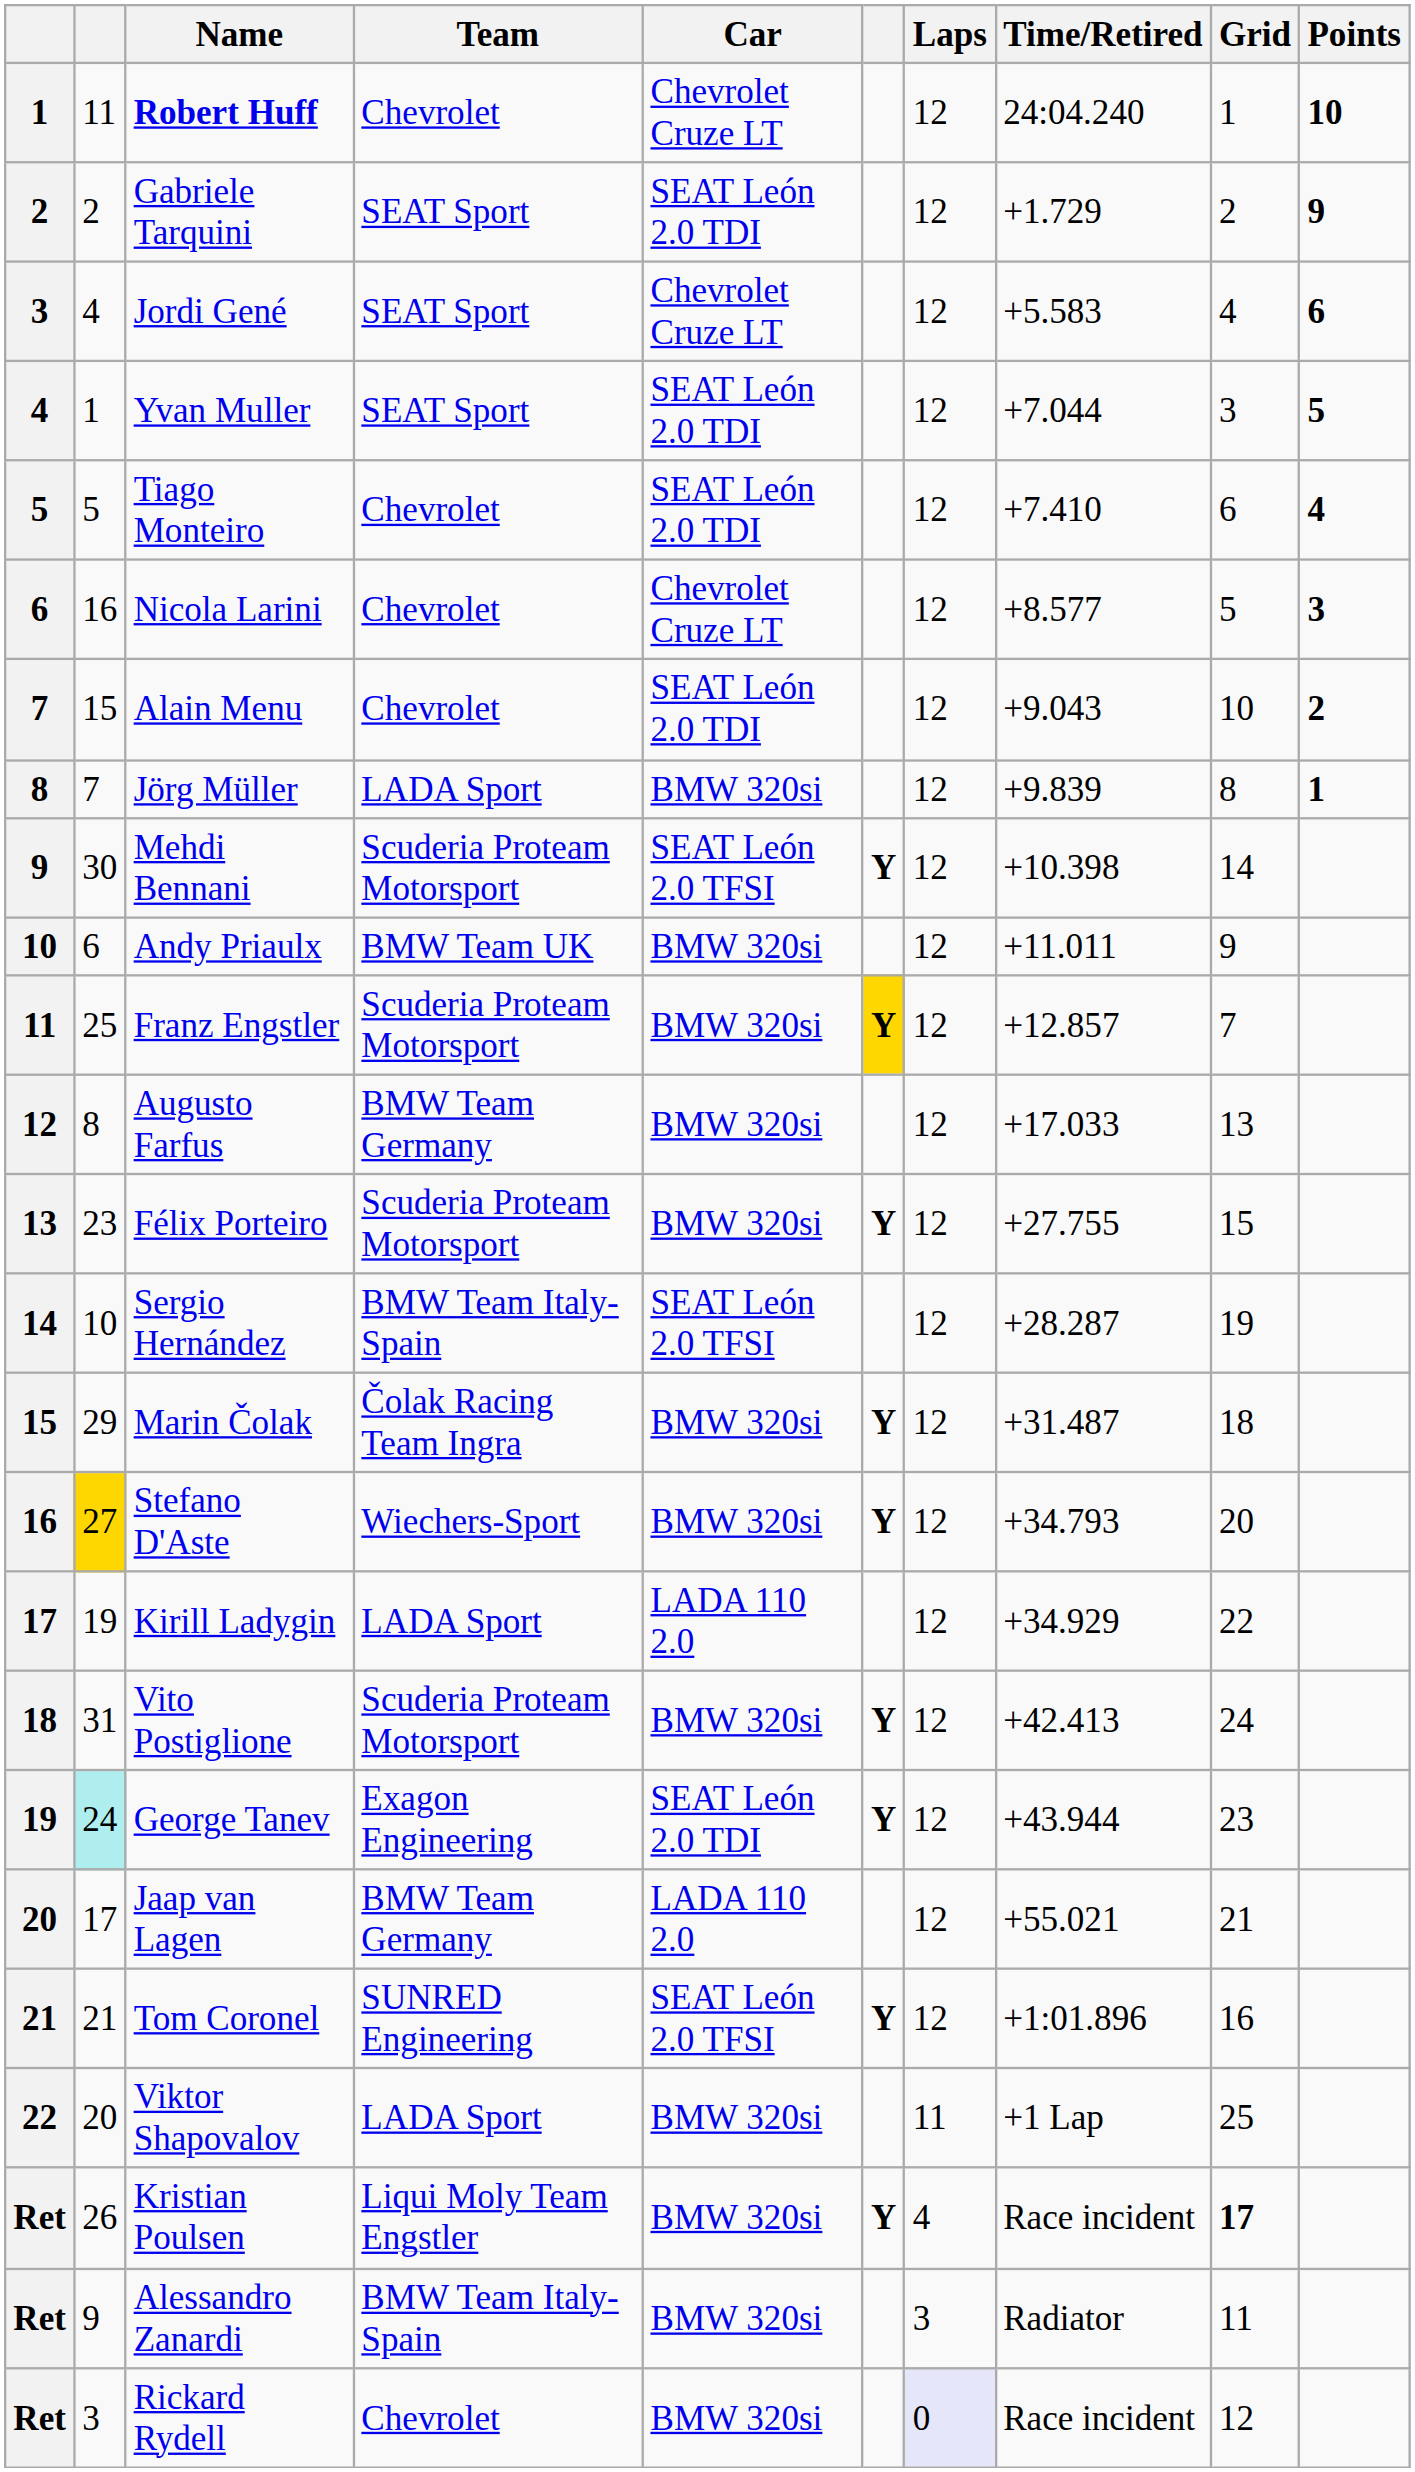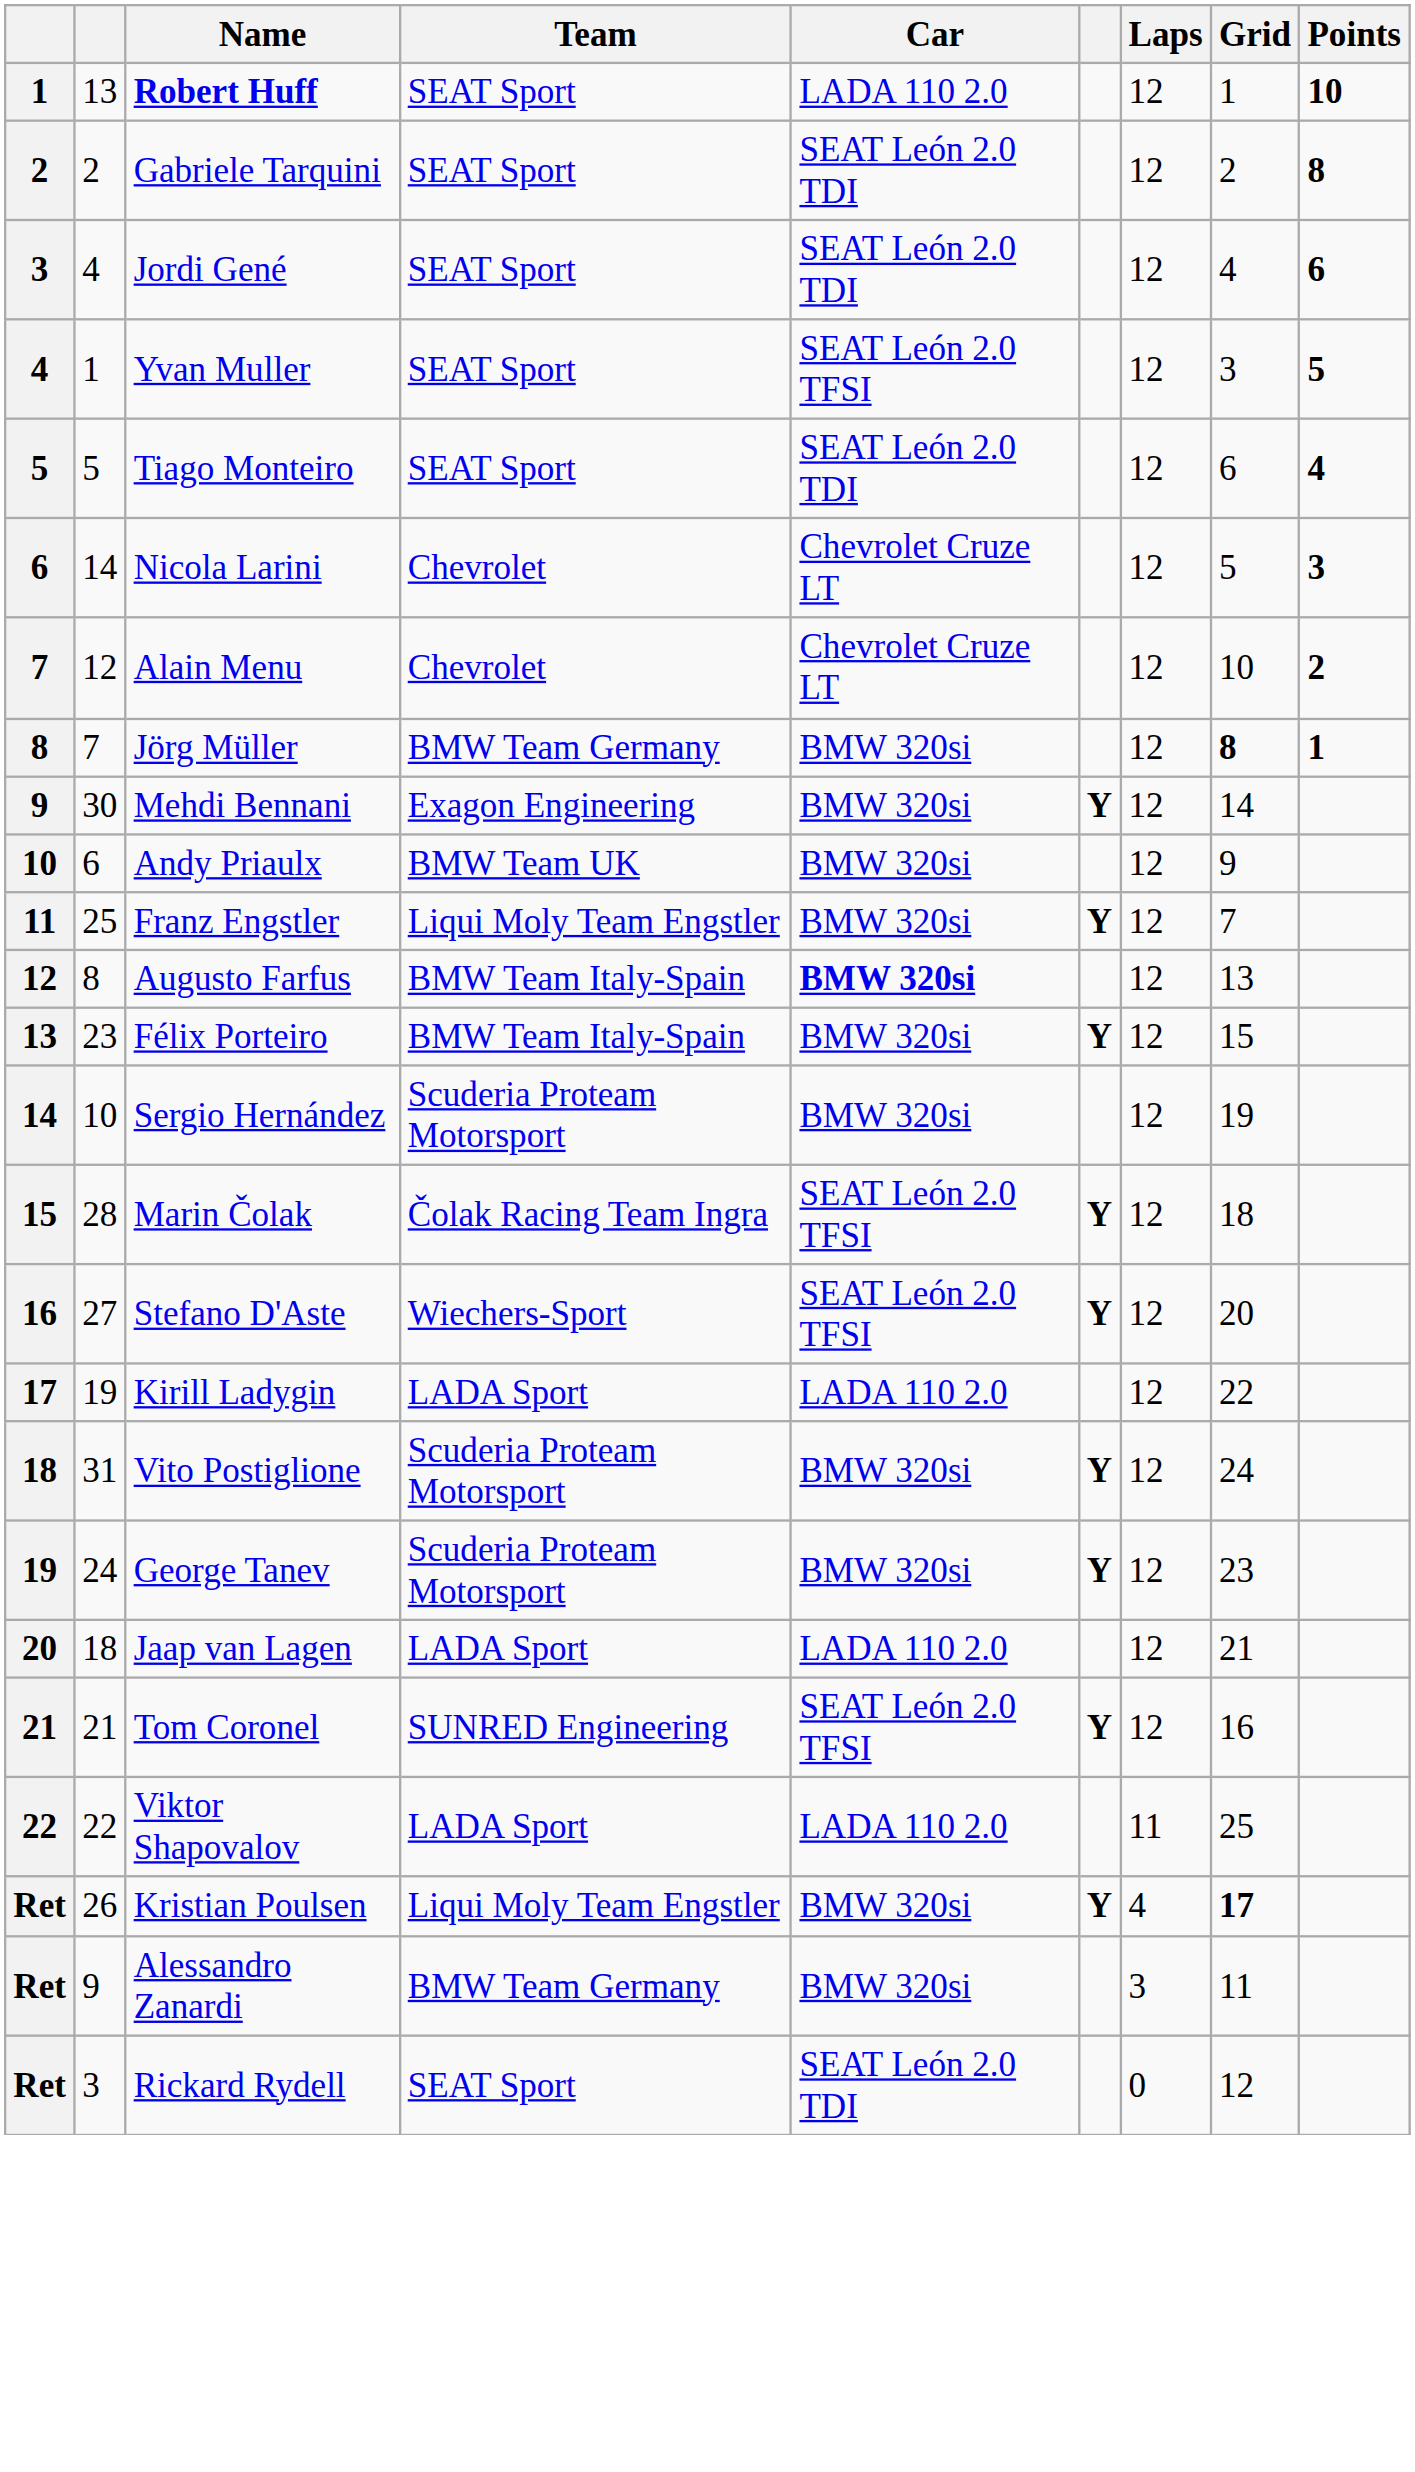- column: Time/Retired | 24:04.240 | +1.729 | +5.583 | +7.044 | +7.410 | +8.577 | +9.043 | +9.839 | +10.398 | +11.011 | +12.857 | +17.033 | +27.755 | +28.287 | +31.487 | +34.793 | +34.929 | +42.413 | +43.944 | +55.021 | +1:01.896 | +1 Lap | Race incident | Radiator | Race incident
Robert Huff | column 2: 11 -> 13
Robert Huff | Team: Chevrolet -> SEAT Sport
Robert Huff | Car: Chevrolet Cruze LT -> LADA 110 2.0
Gabriele Tarquini | Points: 9 -> 8
Jordi Gené | Car: Chevrolet Cruze LT -> SEAT León 2.0 TDI
Yvan Muller | Car: SEAT León 2.0 TDI -> SEAT León 2.0 TFSI
Tiago Monteiro | Team: Chevrolet -> SEAT Sport
Nicola Larini | column 2: 16 -> 14
Alain Menu | column 2: 15 -> 12
Alain Menu | Car: SEAT León 2.0 TDI -> Chevrolet Cruze LT
Jörg Müller | Team: LADA Sport -> BMW Team Germany
Jörg Müller | Grid: normal -> bold
Mehdi Bennani | Team: Scuderia Proteam Motorsport -> Exagon Engineering
Mehdi Bennani | Car: SEAT León 2.0 TFSI -> BMW 320si
Franz Engstler | Team: Scuderia Proteam Motorsport -> Liqui Moly Team Engstler
Franz Engstler | column 6: gold background -> no background
Augusto Farfus | Team: BMW Team Germany -> BMW Team Italy-Spain
Augusto Farfus | Car: normal -> bold
Félix Porteiro | Team: Scuderia Proteam Motorsport -> BMW Team Italy-Spain
Sergio Hernández | Team: BMW Team Italy-Spain -> Scuderia Proteam Motorsport
Sergio Hernández | Car: SEAT León 2.0 TFSI -> BMW 320si
Marin Čolak | column 2: 29 -> 28
Marin Čolak | Car: BMW 320si -> SEAT León 2.0 TFSI
Stefano D'Aste | column 2: gold background -> no background
Stefano D'Aste | Car: BMW 320si -> SEAT León 2.0 TFSI
George Tanev | column 2: paleturquoise background -> no background
George Tanev | Team: Exagon Engineering -> Scuderia Proteam Motorsport
George Tanev | Car: SEAT León 2.0 TDI -> BMW 320si
Jaap van Lagen | column 2: 17 -> 18
Jaap van Lagen | Team: BMW Team Germany -> LADA Sport
Viktor Shapovalov | column 2: 20 -> 22
Viktor Shapovalov | Car: BMW 320si -> LADA 110 2.0
Alessandro Zanardi | Team: BMW Team Italy-Spain -> BMW Team Germany
Rickard Rydell | Team: Chevrolet -> SEAT Sport
Rickard Rydell | Car: BMW 320si -> SEAT León 2.0 TDI
Rickard Rydell | Laps: lavender background -> no background
